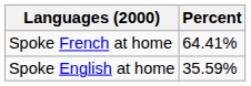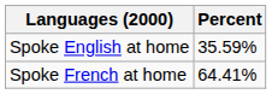rows swapped: Spoke French at home <-> Spoke English at home
